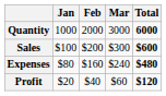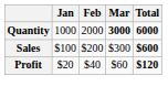Quantity | Mar: normal -> bold
- row: Expenses | $80 | $160 | $240 | $480
